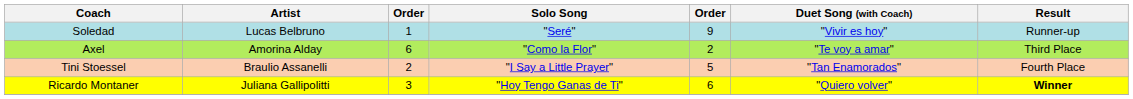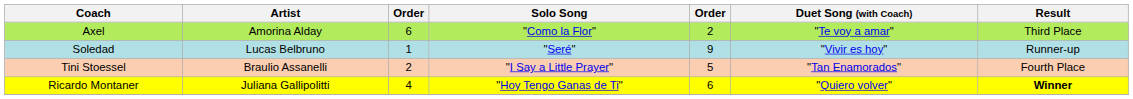rows swapped: Soledad <-> Axel
Ricardo Montaner | column 3: 3 -> 4
